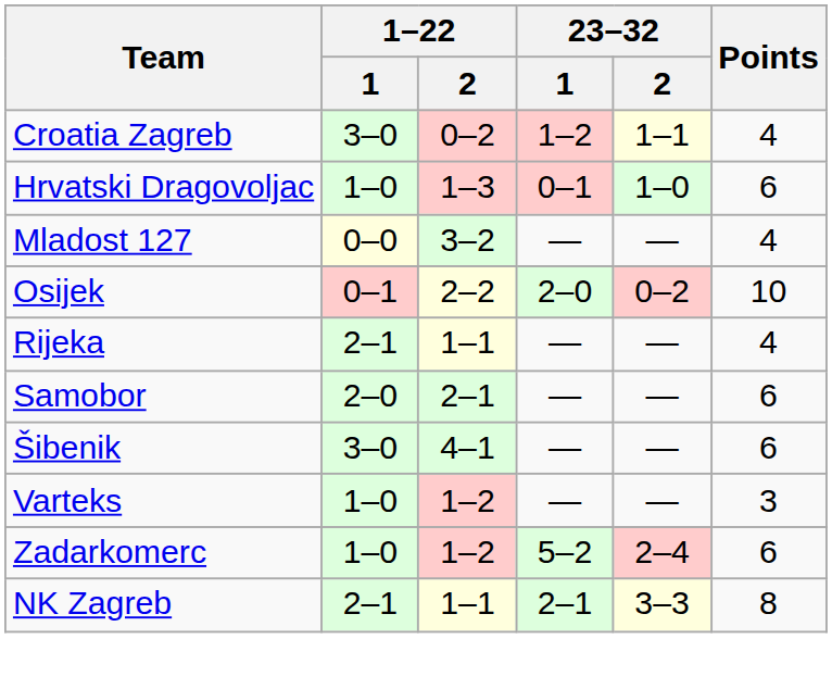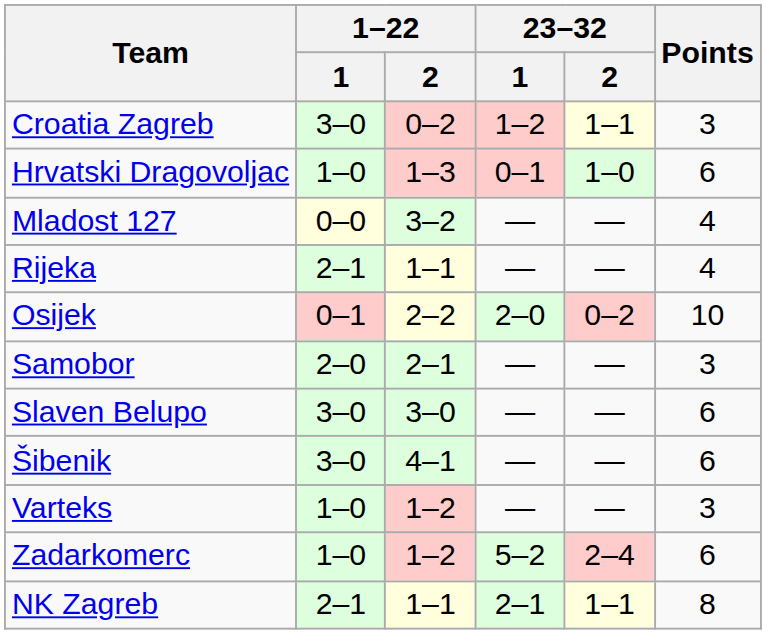Croatia Zagreb | Points: 4 -> 3
rows swapped: Osijek <-> Rijeka
Samobor | Points: 6 -> 3
+ row: Slaven Belupo | 3–0 | 3–0 | — | — | 6
NK Zagreb | 23–32 / 2: 3–3 -> 1–1
